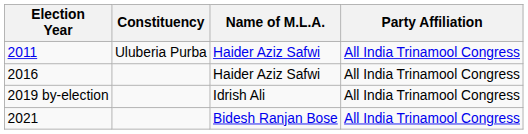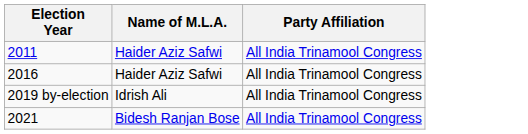- column: Constituency | Uluberia Purba
